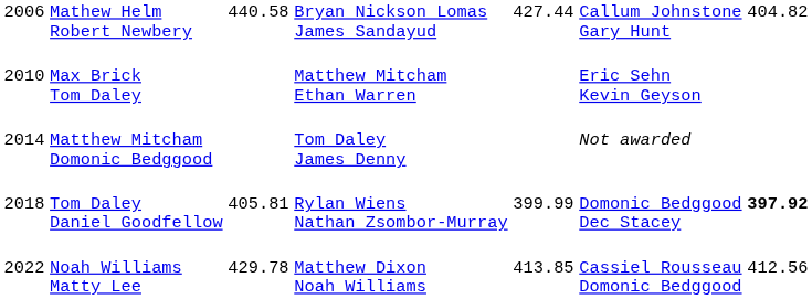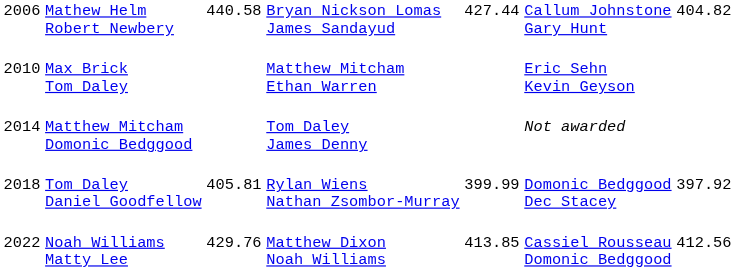Tom Daley Daniel Goodfellow | column 7: bold -> normal
Noah Williams Matty Lee | column 3: 429.78 -> 429.76
